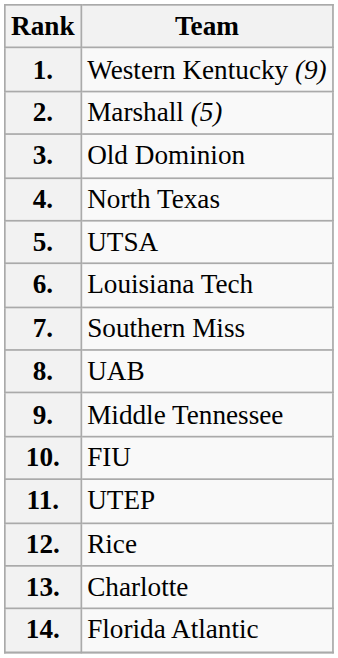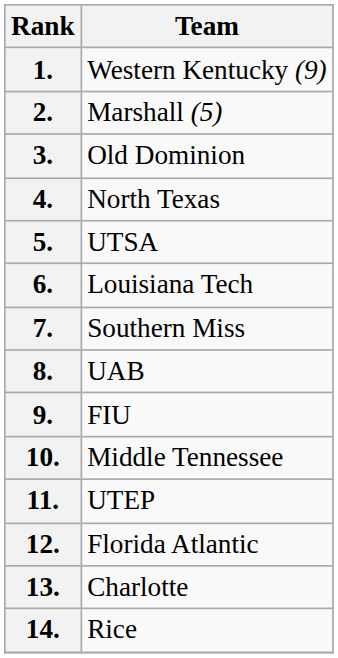9. | Team: Middle Tennessee -> FIU
10. | Team: FIU -> Middle Tennessee
12. | Team: Rice -> Florida Atlantic
14. | Team: Florida Atlantic -> Rice
